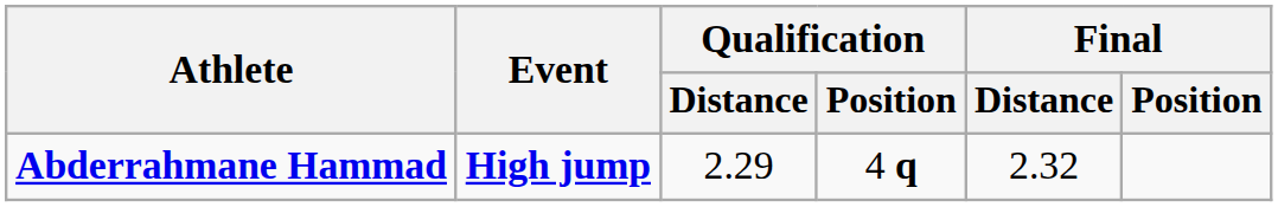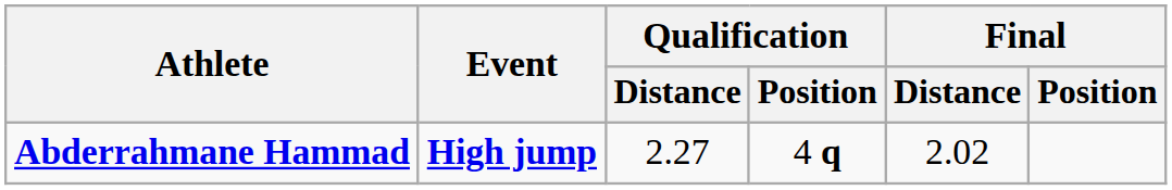Abderrahmane Hammad | Qualification / Distance: 2.29 -> 2.27
Abderrahmane Hammad | Final / Distance: 2.32 -> 2.02
